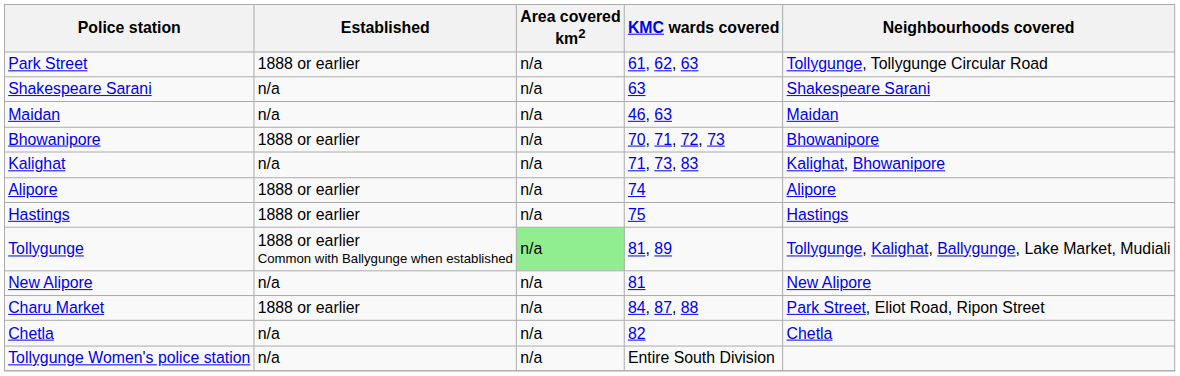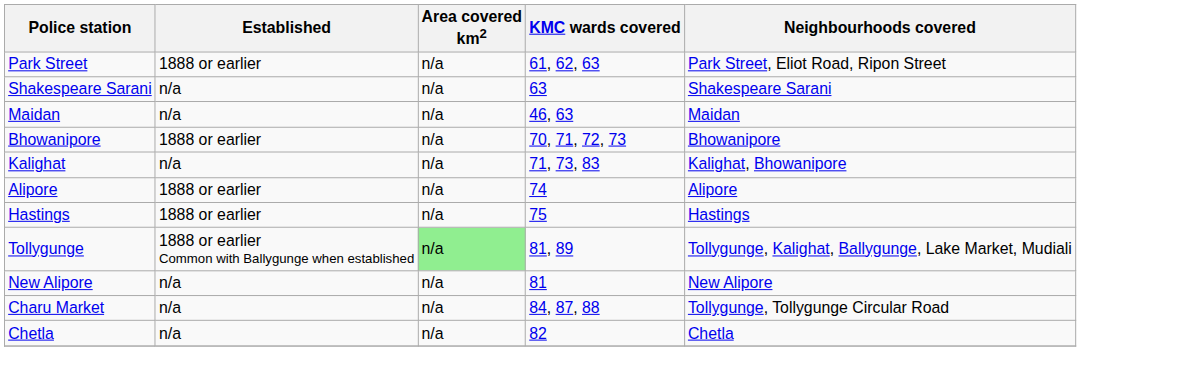Park Street | Neighbourhoods covered: Tollygunge, Tollygunge Circular Road -> Park Street, Eliot Road, Ripon Street
Charu Market | Established: 1888 or earlier -> n/a
Charu Market | Neighbourhoods covered: Park Street, Eliot Road, Ripon Street -> Tollygunge, Tollygunge Circular Road
- row: Tollygunge Women's police station | n/a | n/a | Entire South Division
